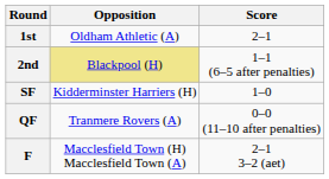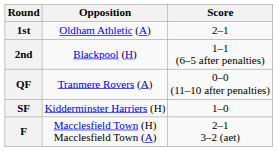2nd | Opposition: khaki background -> no background
rows swapped: QF <-> SF
